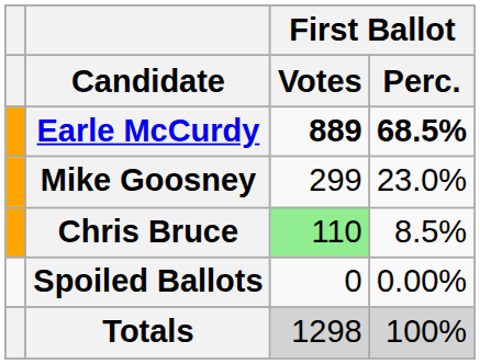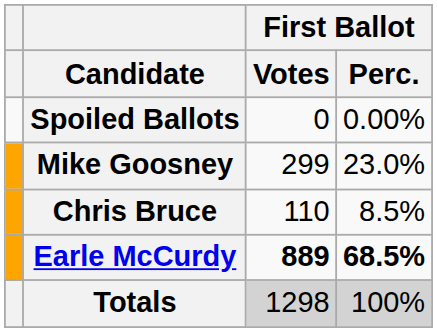rows swapped: Earle McCurdy <-> Spoiled Ballots
Chris Bruce | First Ballot / Votes: lightgreen background -> no background
